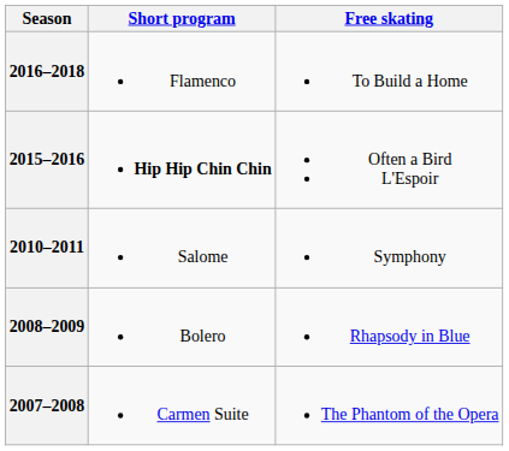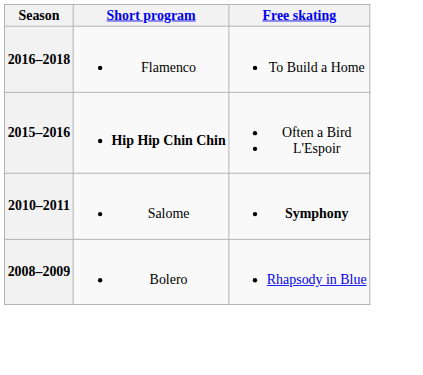2010–2011 | Free skating: normal -> bold
- row: 2007–2008 | Carmen Suite | The Phantom of the Opera
